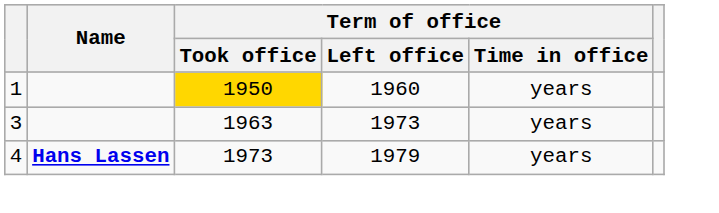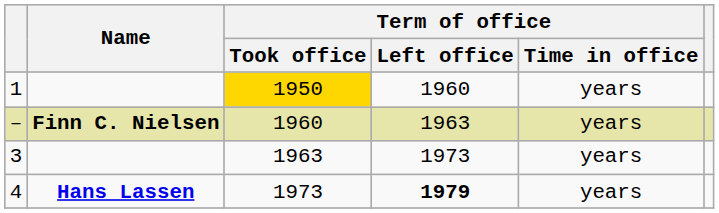+ row: – | Finn C. Nielsen | 1960 | 1963 | years
4 | Term of office / Left office: normal -> bold
